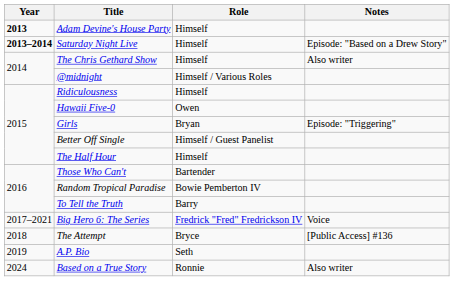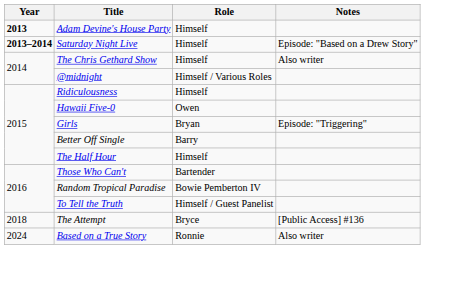Better Off Single | Role: Himself / Guest Panelist -> Barry
To Tell the Truth | Role: Barry -> Himself / Guest Panelist
- row: 2017–2021 | Big Hero 6: The Series | Fredrick "Fred" Fredrickson IV | Voice
- row: 2019 | A.P. Bio | Seth
